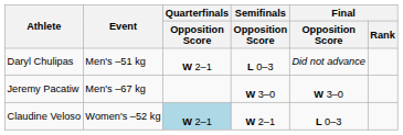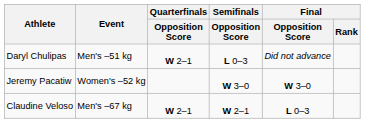Jeremy Pacatiw | Event: Men's –67 kg -> Women's –52 kg
Claudine Veloso | Event: Women's –52 kg -> Men's –67 kg
Claudine Veloso | Quarterfinals / Opposition Score: lightblue background -> no background
